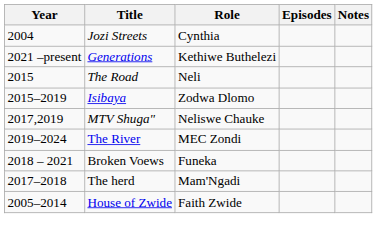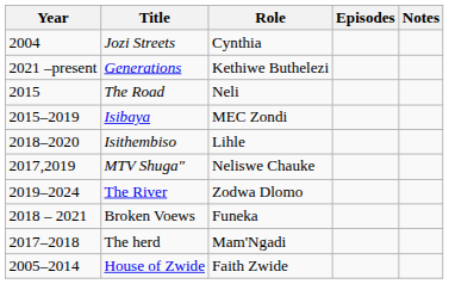Isibaya | Role: Zodwa Dlomo -> MEC Zondi
+ row: 2018–2020 | Isithembiso | Lihle
The River | Role: MEC Zondi -> Zodwa Dlomo
